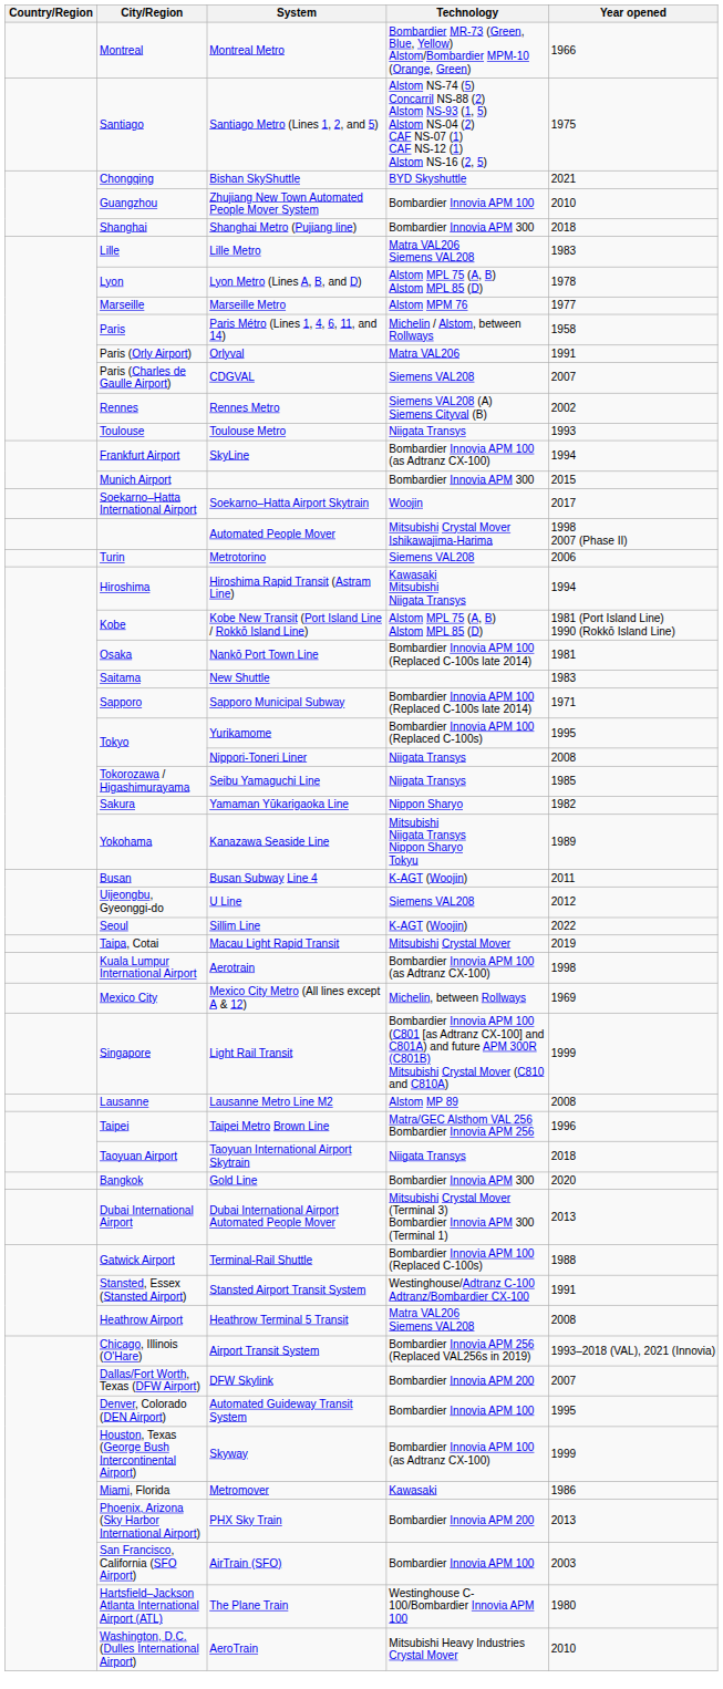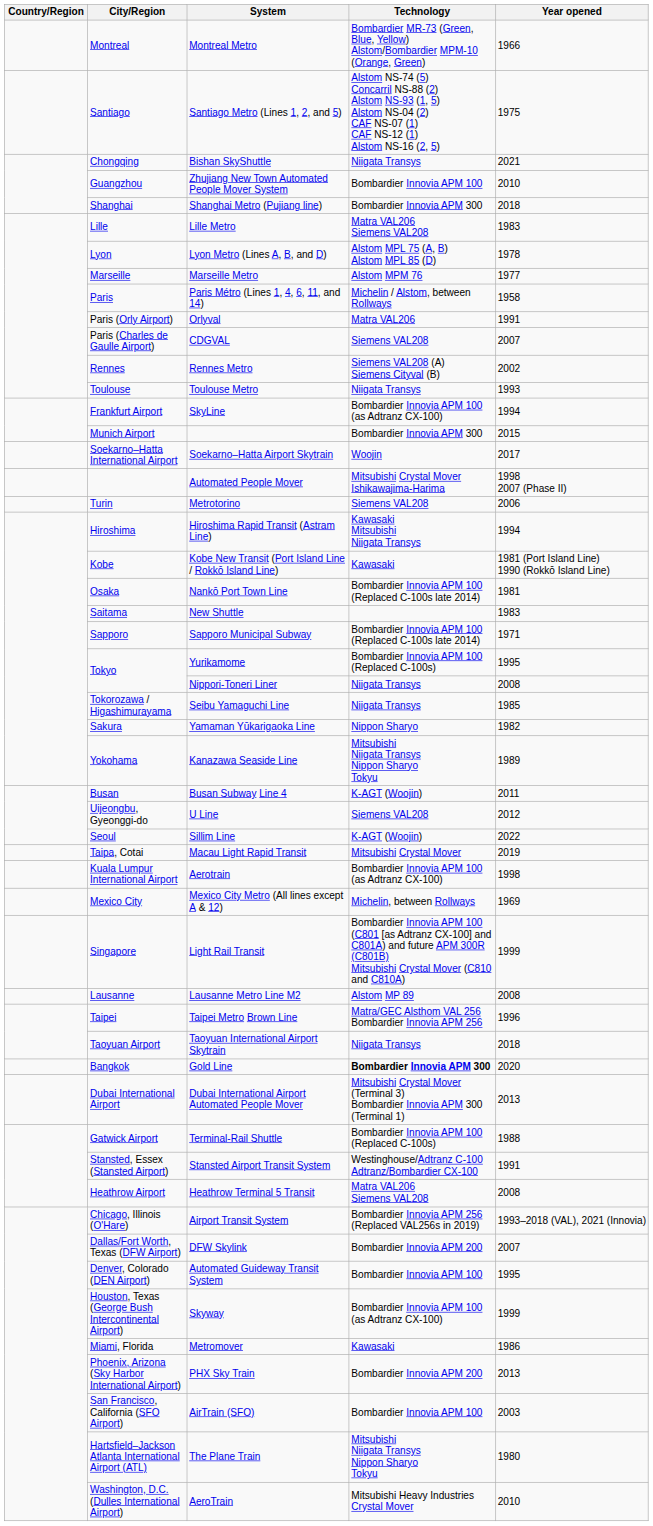Bishan SkyShuttle | Technology: BYD Skyshuttle -> Niigata Transys
Kobe New Transit (Port Island Line / Rokkō Island Line) | Technology: Alstom MPL 75 (A, B) Alstom MPL 85 (D) -> Kawasaki
Gold Line | Technology: normal -> bold
The Plane Train | Technology: Westinghouse C-100/Bombardier Innovia APM 100 -> Mitsubishi Niigata Transys Nippon Sharyo Tokyu
